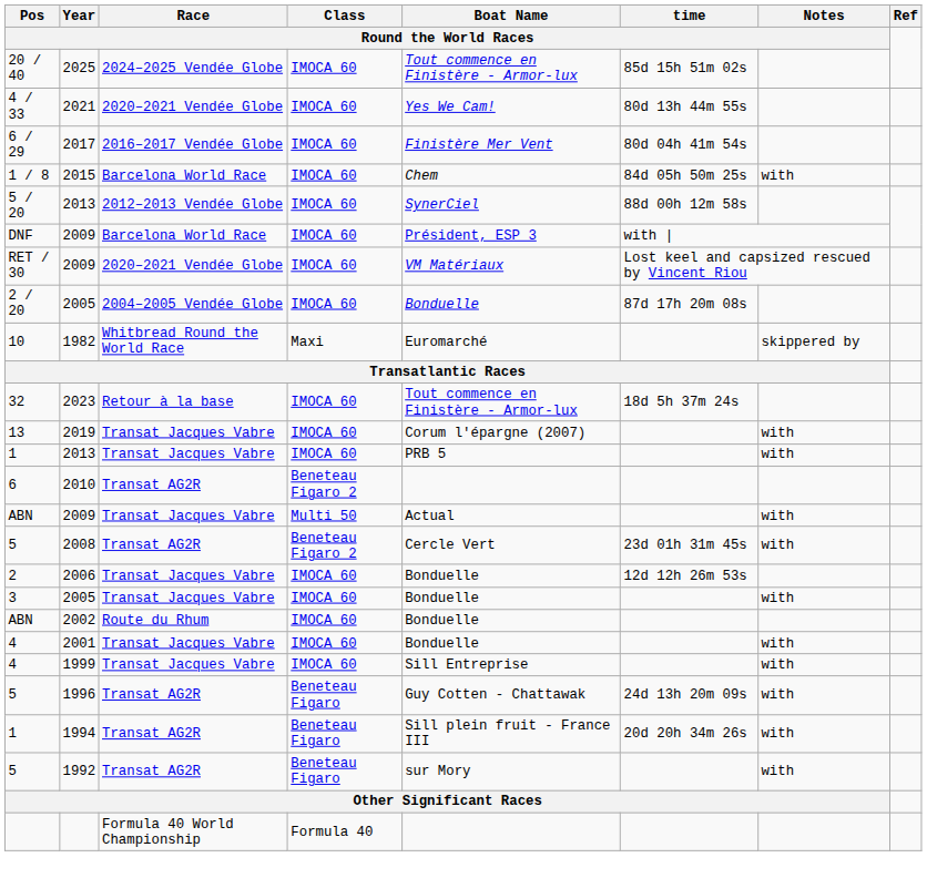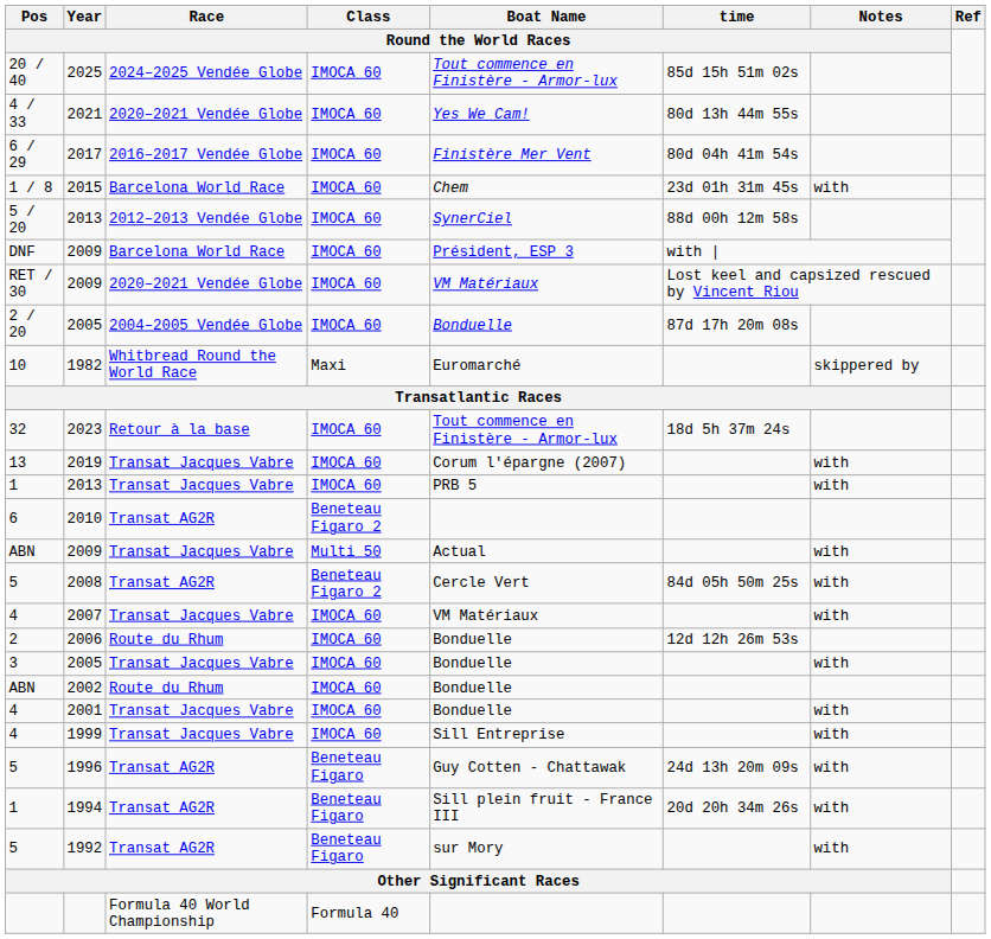2015 | time / Round the World Races: 84d 05h 50m 25s -> 23d 01h 31m 45s
2008 | time / Round the World Races: 23d 01h 31m 45s -> 84d 05h 50m 25s
+ row: 4 | 2007 | Transat Jacques Vabre | IMOCA 60 | VM Matériaux | with
2006 | Race / Round the World Races: Transat Jacques Vabre -> Route du Rhum
